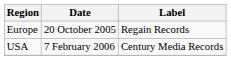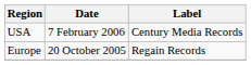rows swapped: Europe <-> USA
